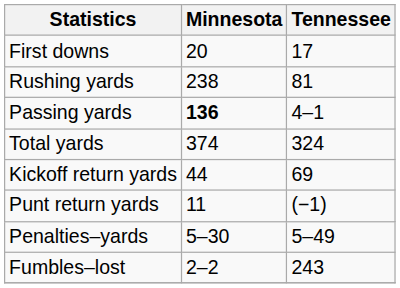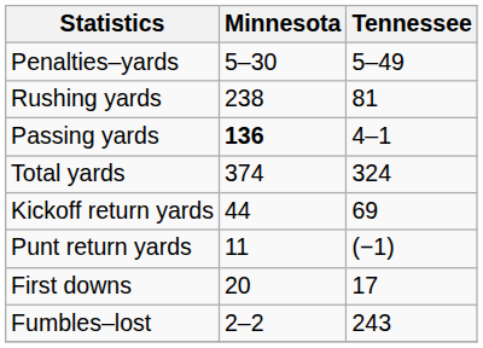rows swapped: First downs <-> Penalties–yards
